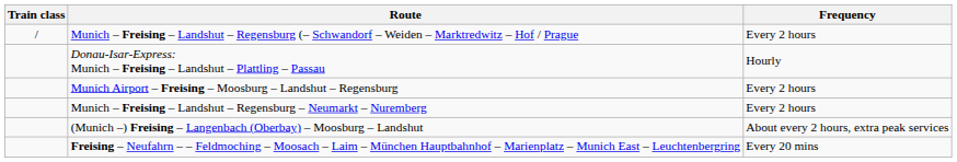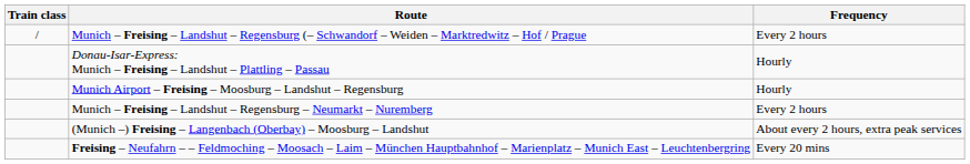Munich Airport – Freising – Moosburg – Landshut – Regensburg | Frequency: Every 2 hours -> Hourly
